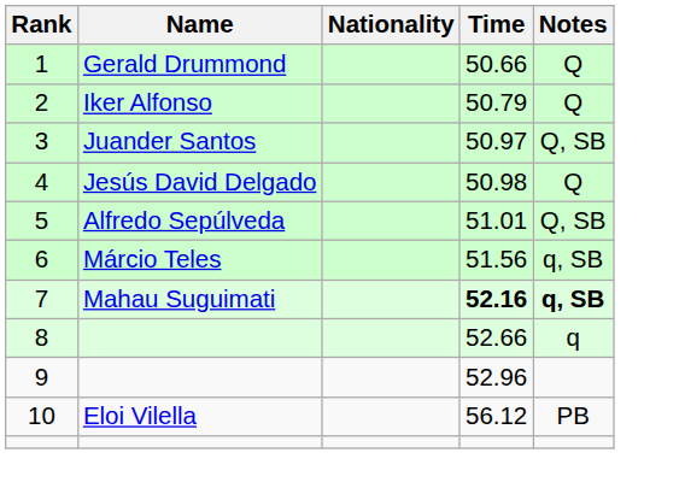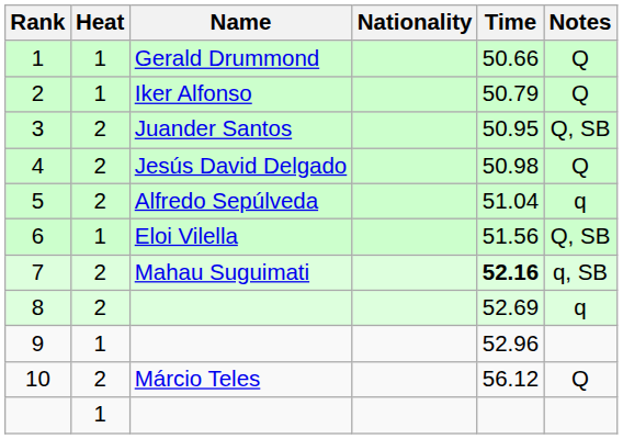+ column: Heat | 1 | 1 | 2 | 2 | 2 | 1 | 2 | 2 | 1 | 2 | 1
3 | Time: 50.97 -> 50.95
5 | Time: 51.01 -> 51.04
5 | Notes: Q, SB -> q
6 | Name: Márcio Teles -> Eloi Vilella
6 | Notes: q, SB -> Q, SB
7 | Notes: bold -> normal
8 | Time: 52.66 -> 52.69
10 | Name: Eloi Vilella -> Márcio Teles
10 | Notes: PB -> Q
